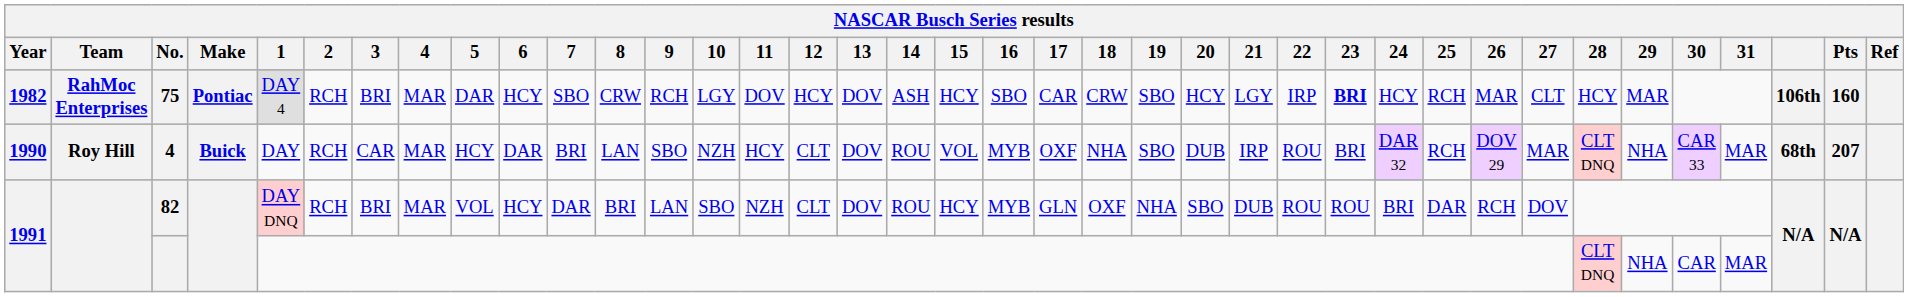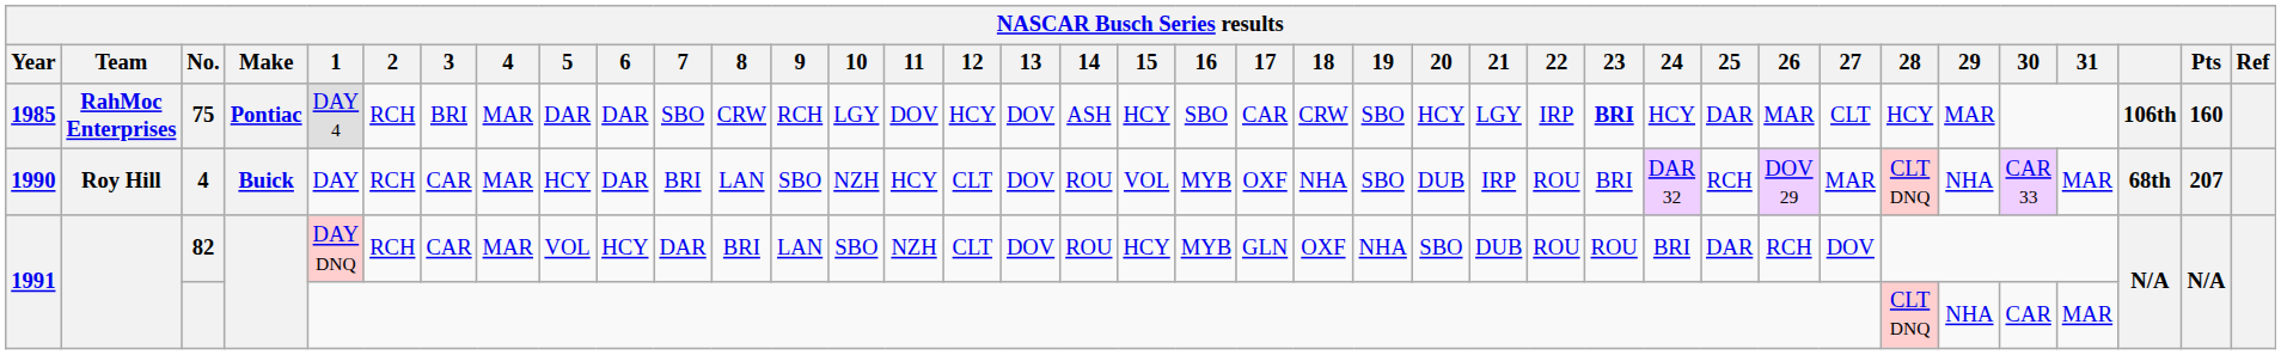75 | Year: 1982 -> 1985
75 | 6: HCY -> DAR
75 | 25: RCH -> DAR
82 | 3: BRI -> CAR
